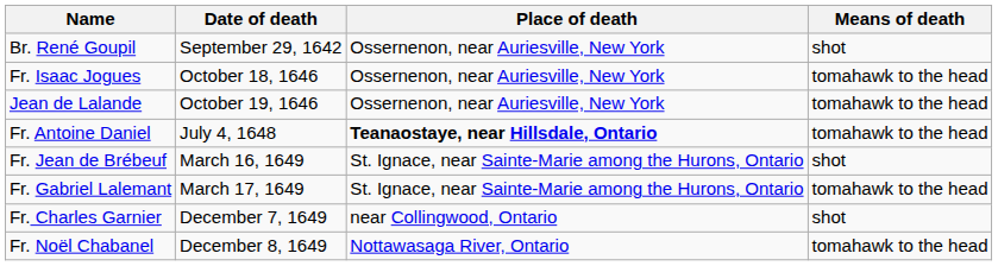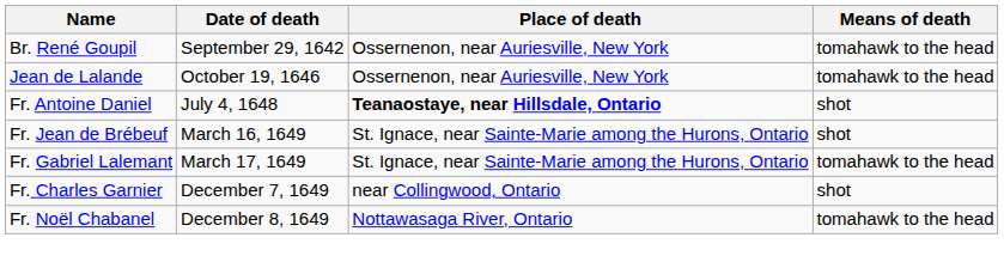Br. René Goupil | Means of death: shot -> tomahawk to the head
- row: Fr. Isaac Jogues | October 18, 1646 | Ossernenon, near Auriesville, New York | tomahawk to the head
Fr. Antoine Daniel | Means of death: tomahawk to the head -> shot
